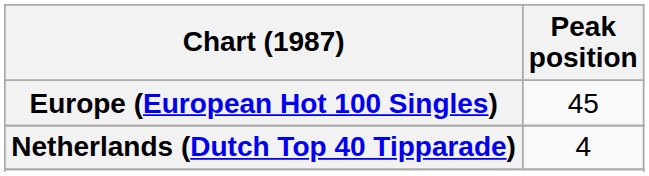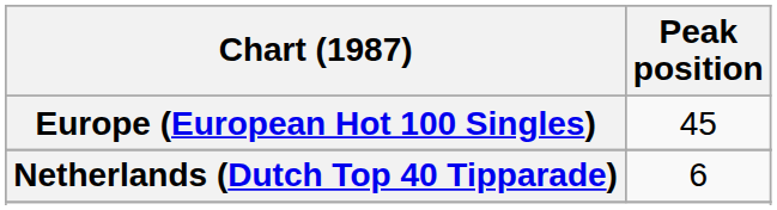Netherlands (Dutch Top 40 Tipparade) | Peak position: 4 -> 6
